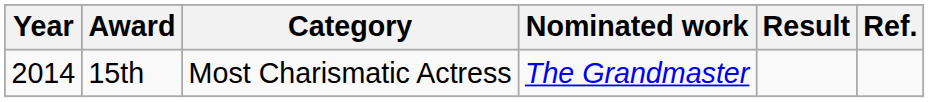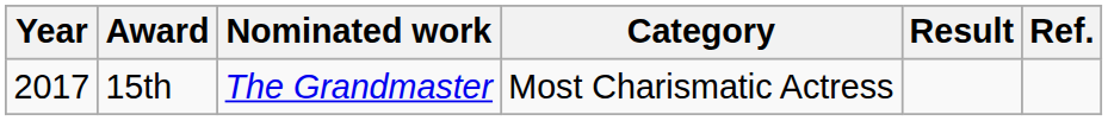columns swapped: Category <-> Nominated work
15th | Year: 2014 -> 2017
